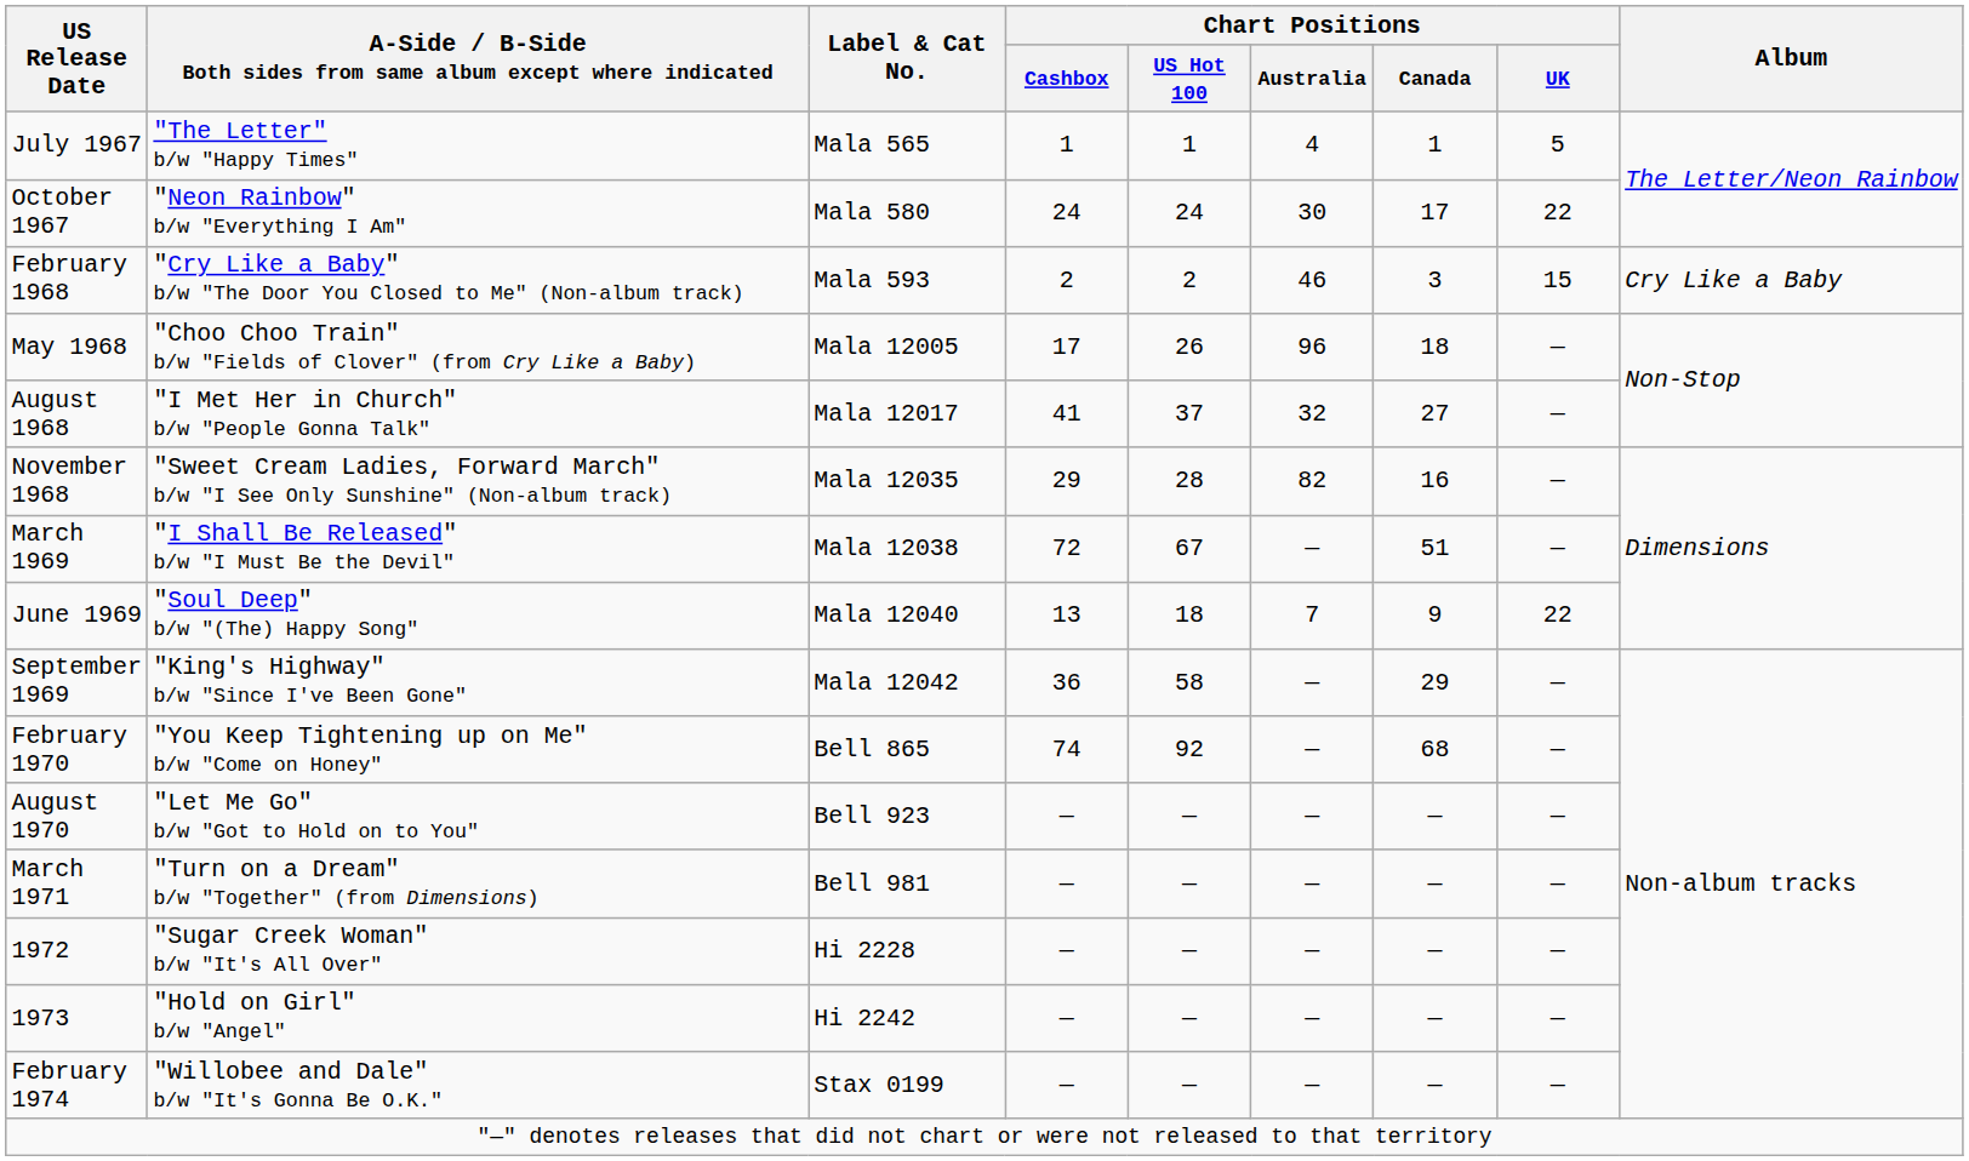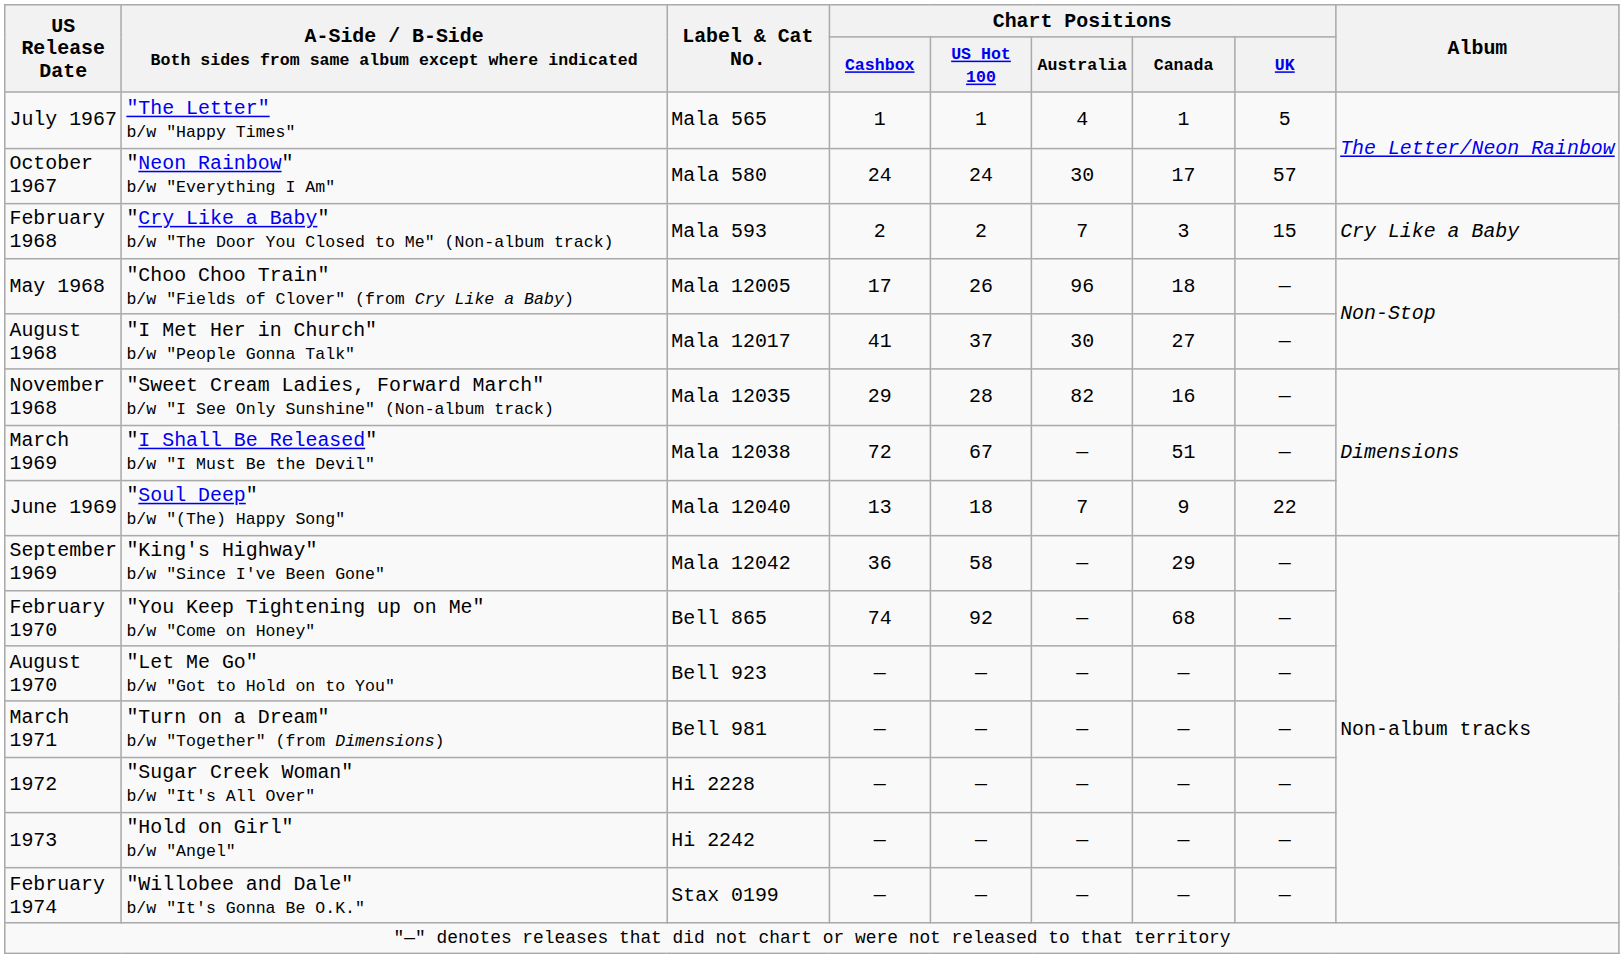October 1967 | Chart Positions / UK: 22 -> 57
February 1968 | Chart Positions / Australia: 46 -> 7
August 1968 | Chart Positions / Australia: 32 -> 30
